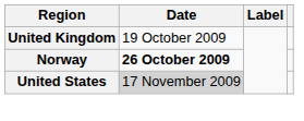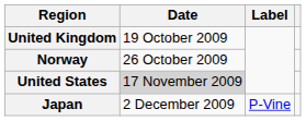Norway | Date: bold -> normal
+ row: Japan | 2 December 2009 | P-Vine
